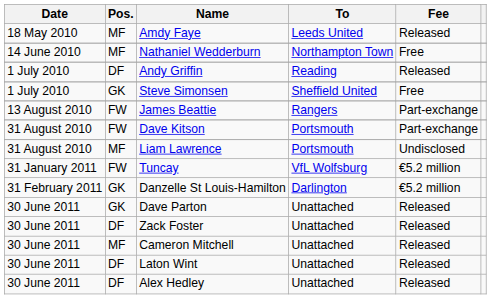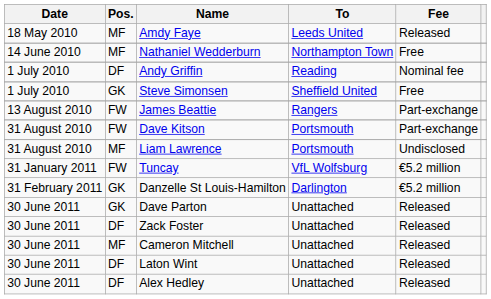Andy Griffin | Fee: Released -> Nominal fee
